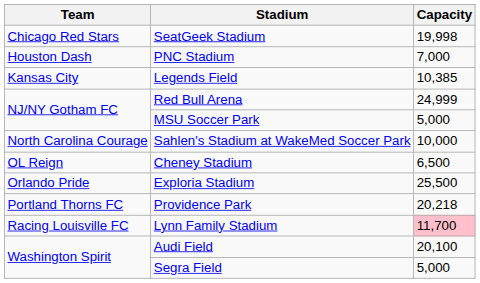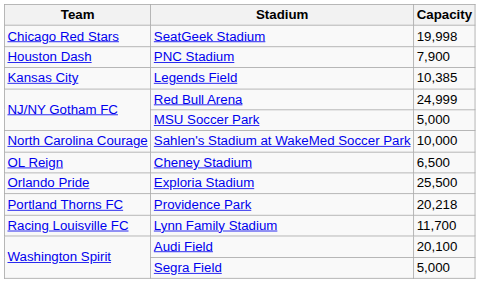PNC Stadium | Capacity: 7,000 -> 7,900
Lynn Family Stadium | Capacity: pink background -> no background
